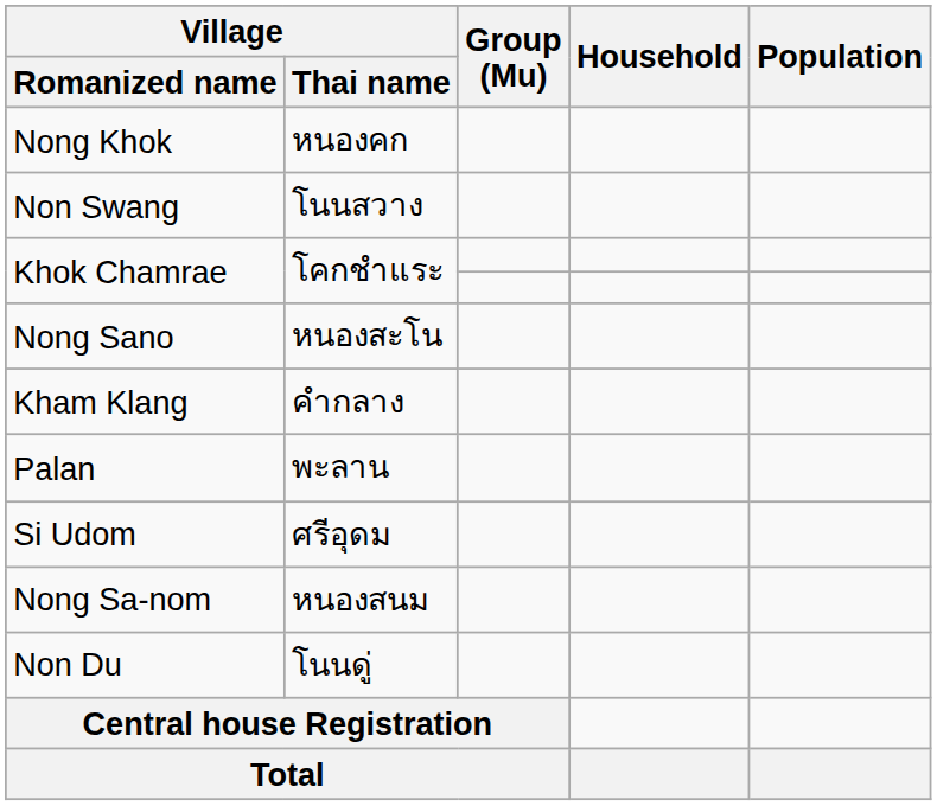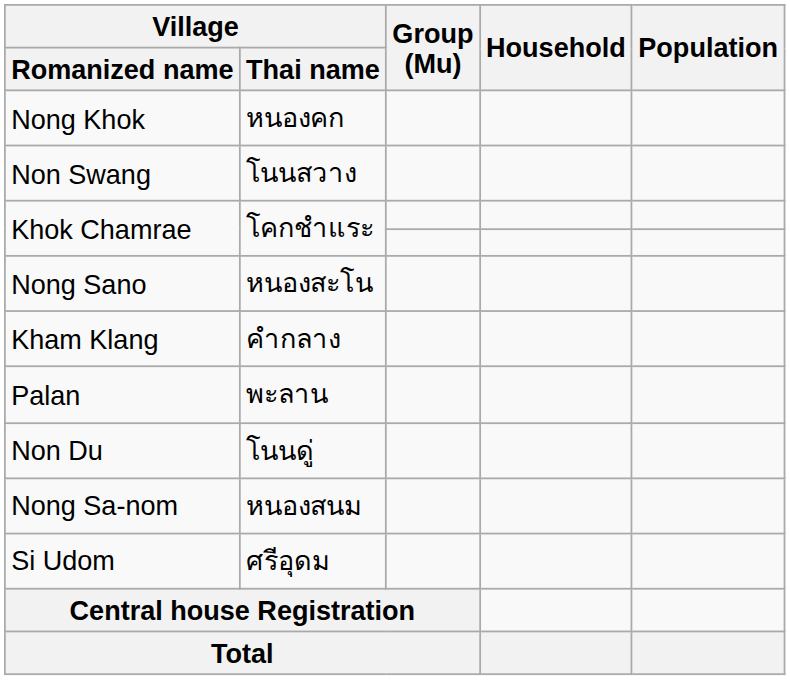rows swapped: Non Du <-> Si Udom
